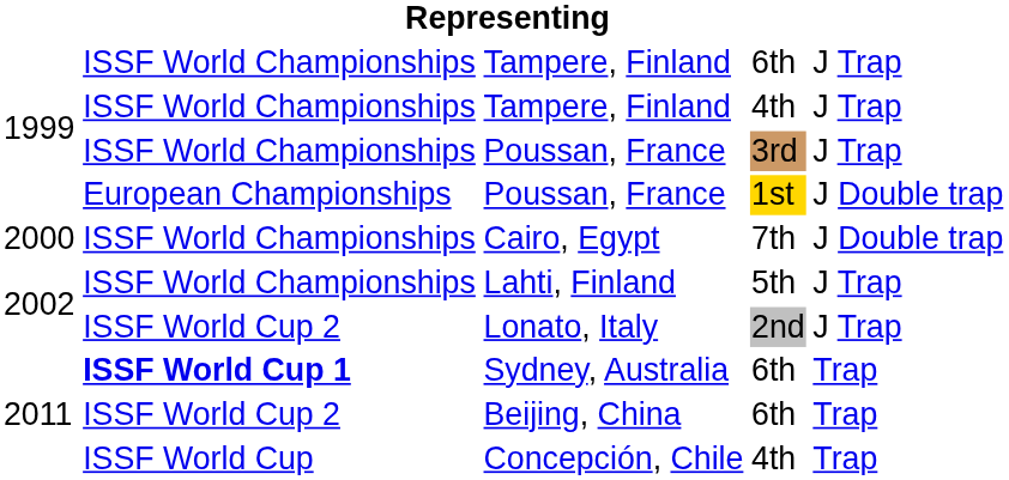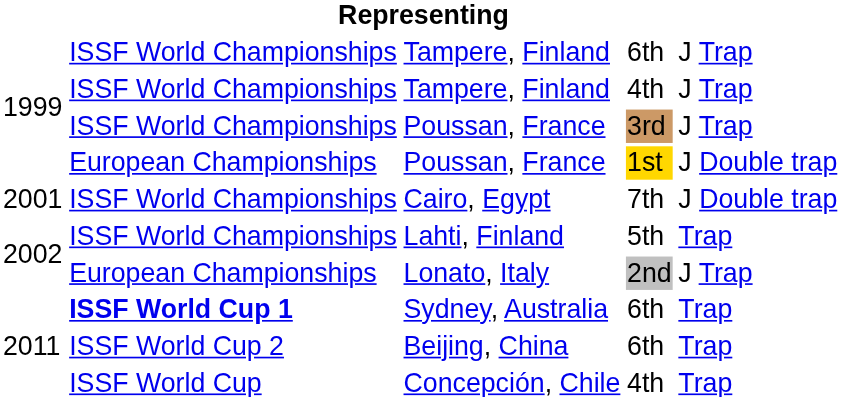Cairo, Egypt | column 1: 2000 -> 2001
Lahti, Finland | column 5: J Trap -> Trap
Lonato, Italy | column 2: ISSF World Cup 2 -> European Championships
